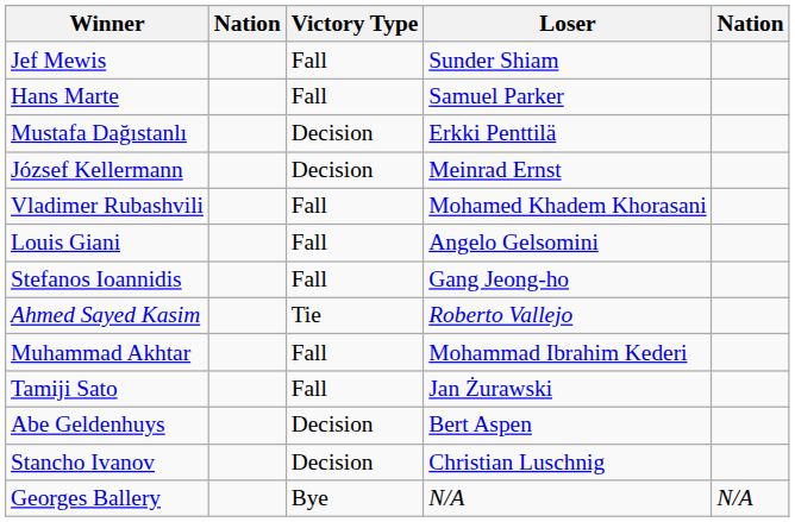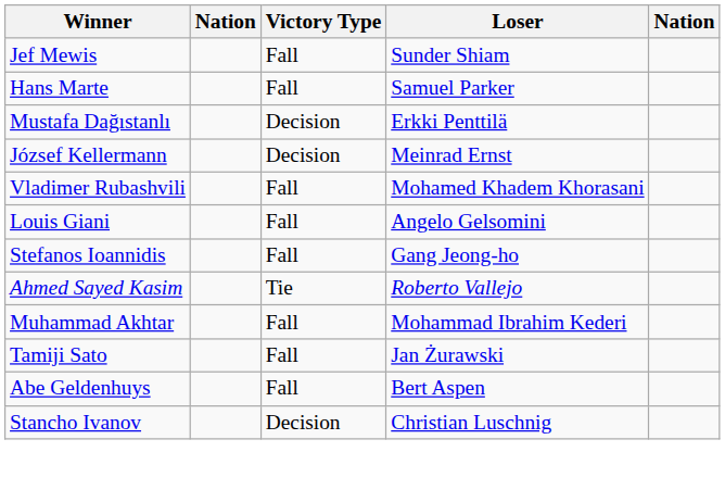Abe Geldenhuys | Victory Type: Decision -> Fall
- row: Georges Ballery | Bye | N/A | N/A
